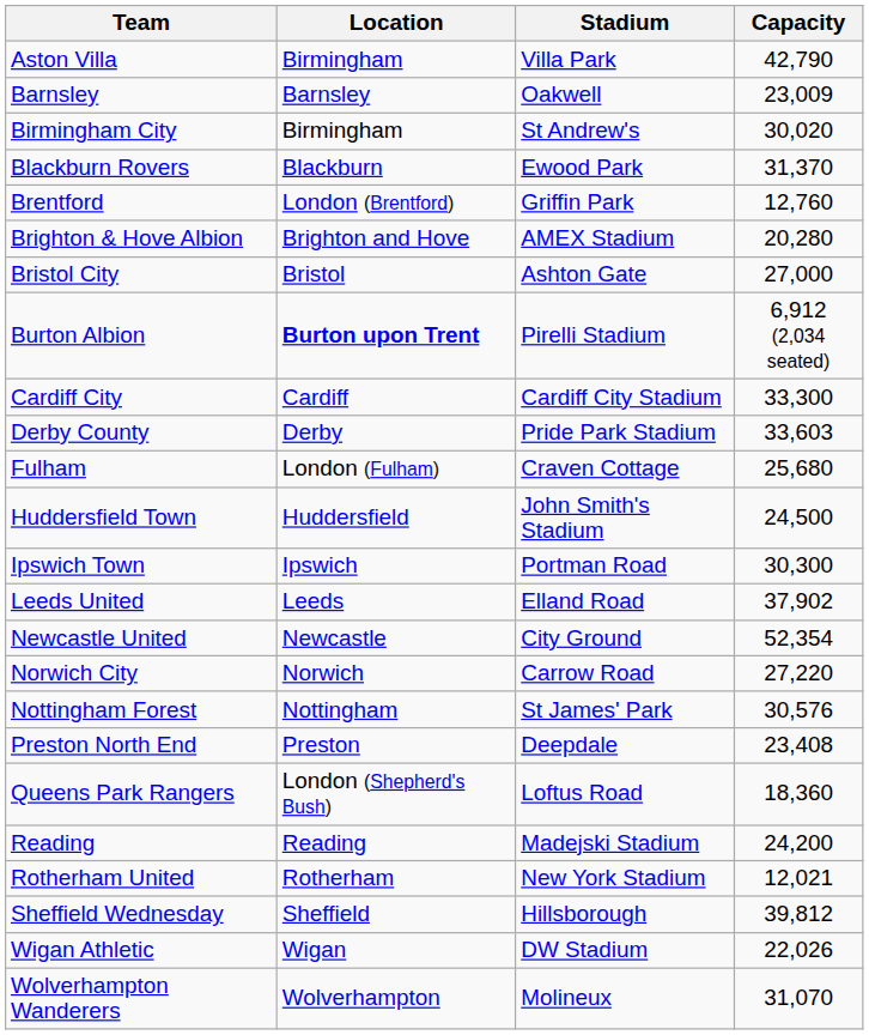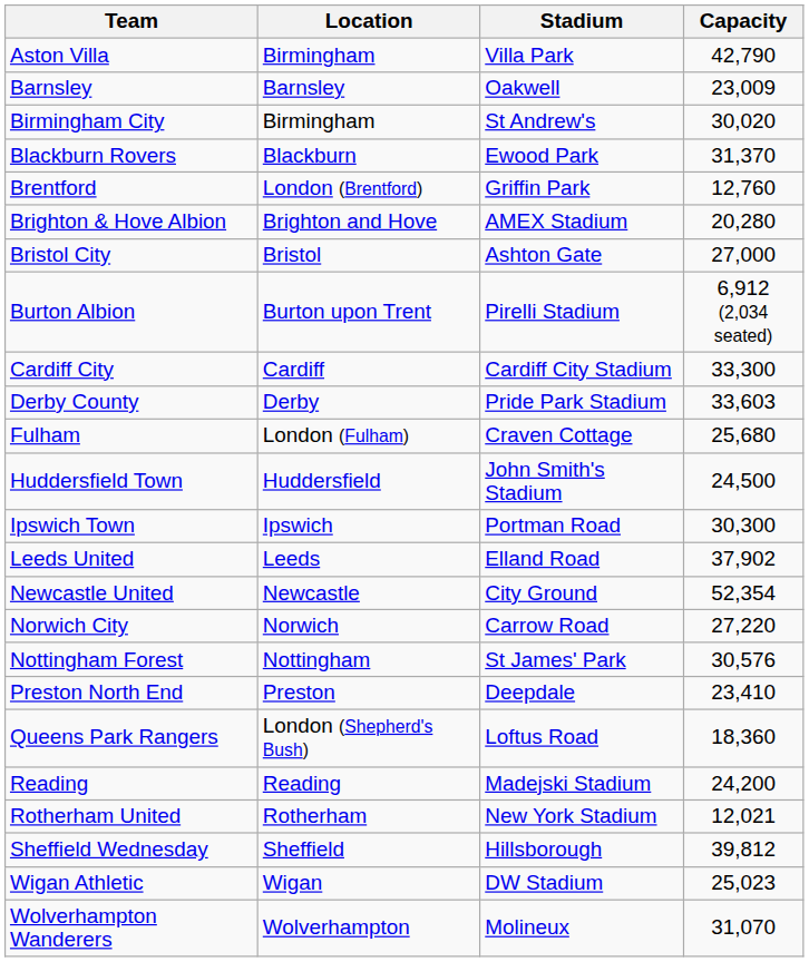Burton Albion | Location: bold -> normal
Preston North End | Capacity: 23,408 -> 23,410
Wigan Athletic | Capacity: 22,026 -> 25,023
